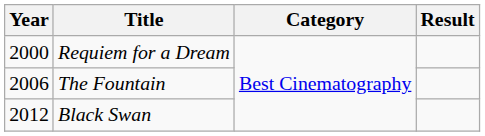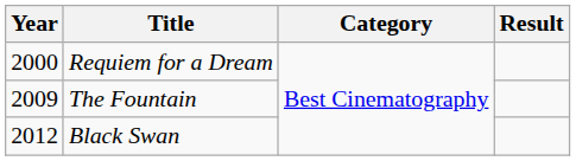The Fountain | Year: 2006 -> 2009
